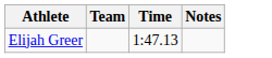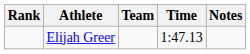+ column: Rank
